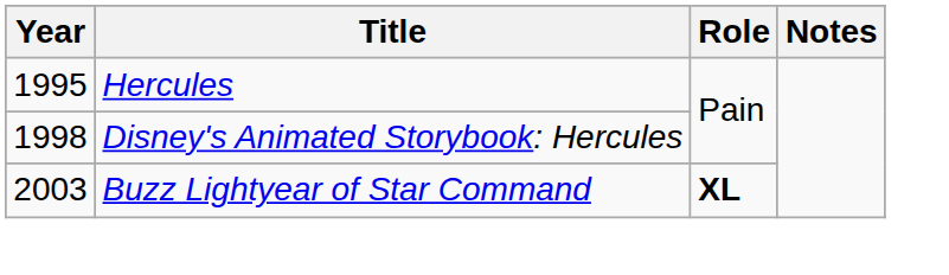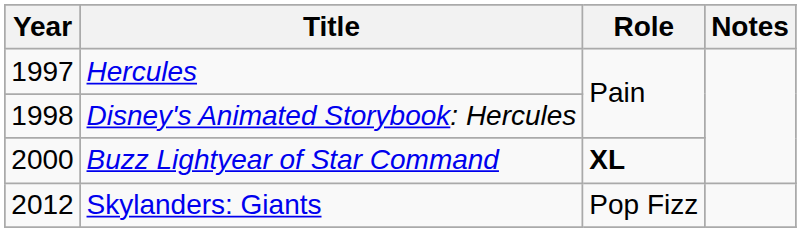Hercules | Year: 1995 -> 1997
Buzz Lightyear of Star Command | Year: 2003 -> 2000
+ row: 2012 | Skylanders: Giants | Pop Fizz
